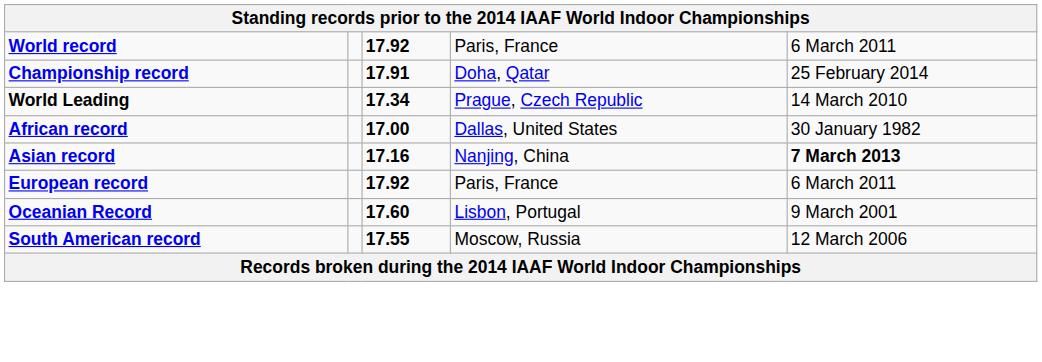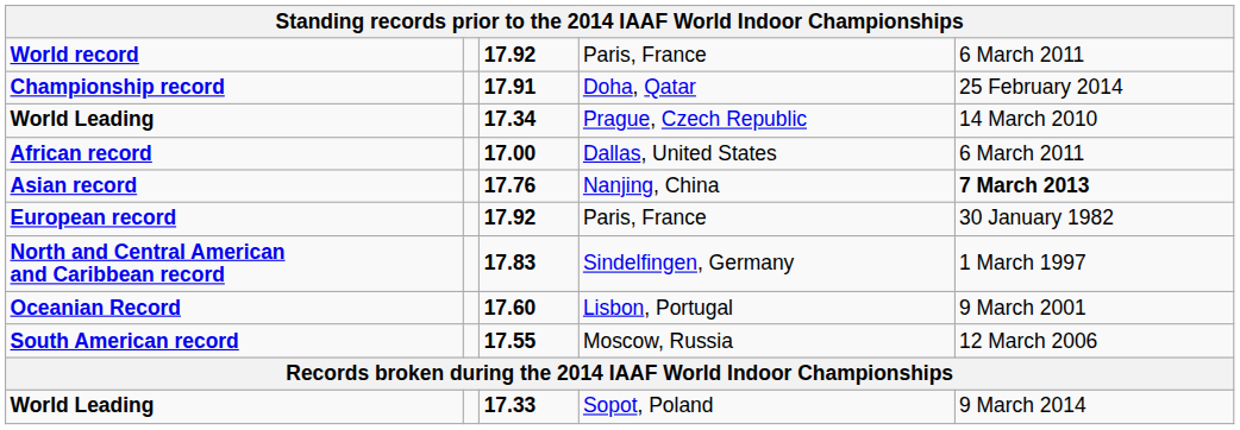African record | column 5: 30 January 1982 -> 6 March 2011
Asian record | column 3: 17.16 -> 17.76
European record | column 5: 6 March 2011 -> 30 January 1982
+ row: North and Central American and Caribbean record | 17.83 | Sindelfingen, Germany | 1 March 1997
+ row: World Leading | 17.33 | Sopot, Poland | 9 March 2014
